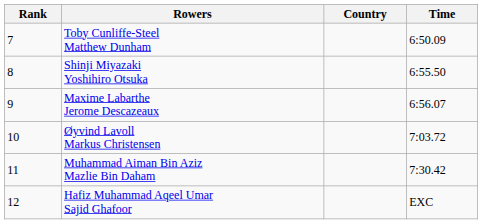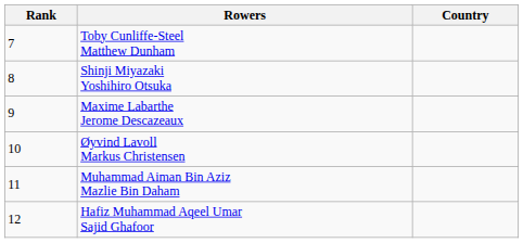- column: Time | 6:50.09 | 6:55.50 | 6:56.07 | 7:03.72 | 7:30.42 | EXC
